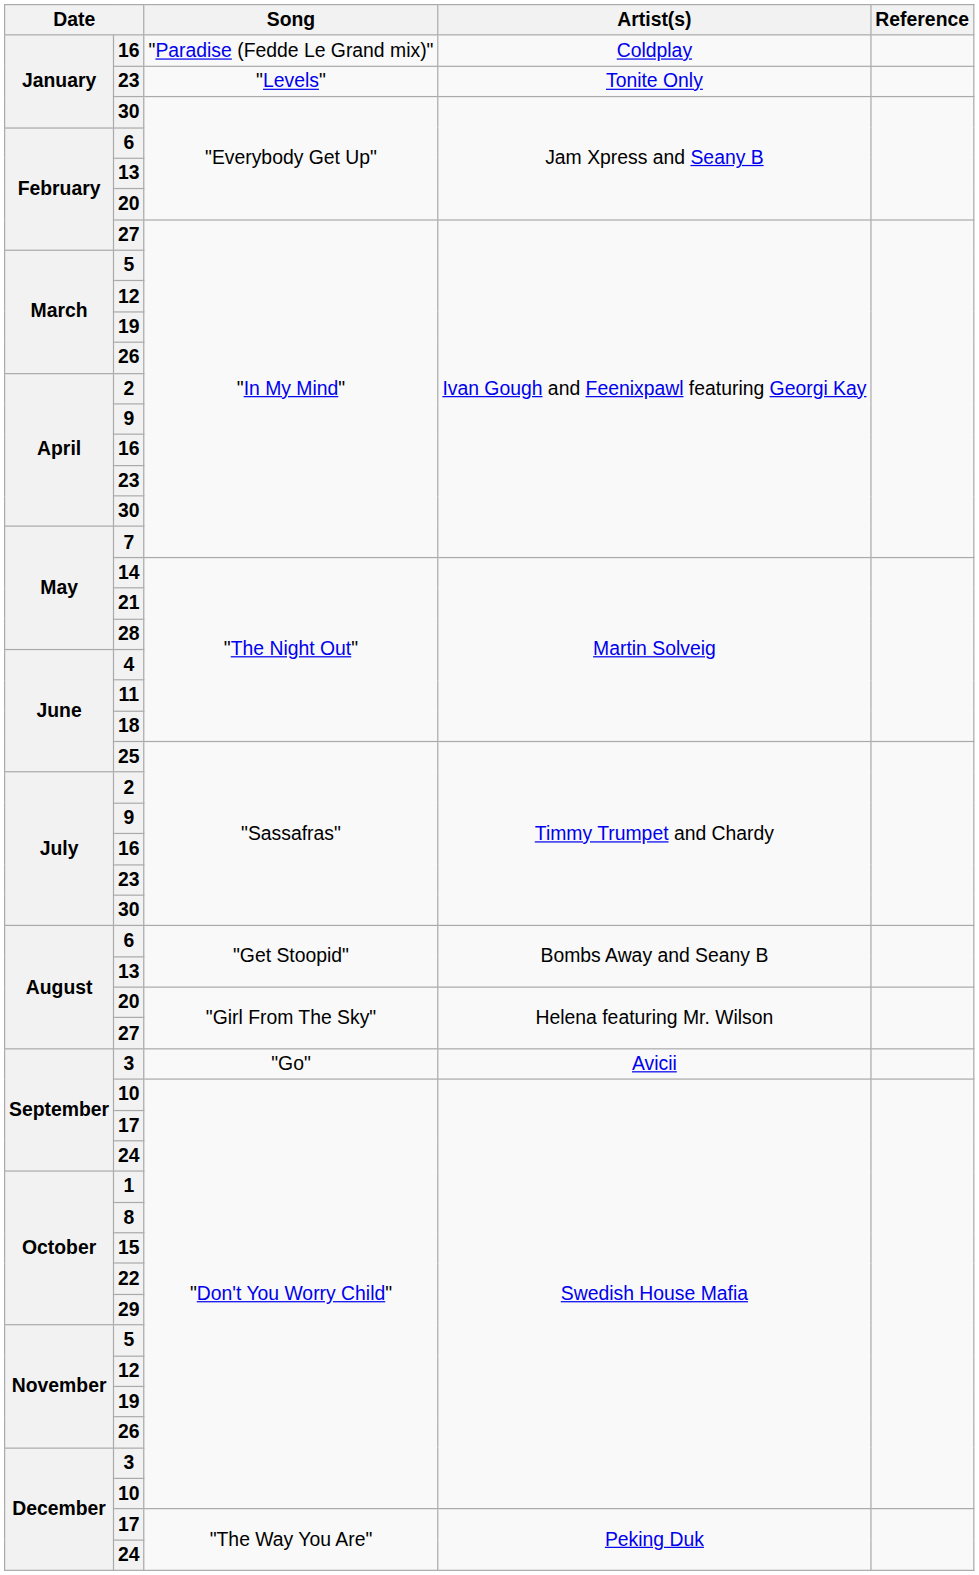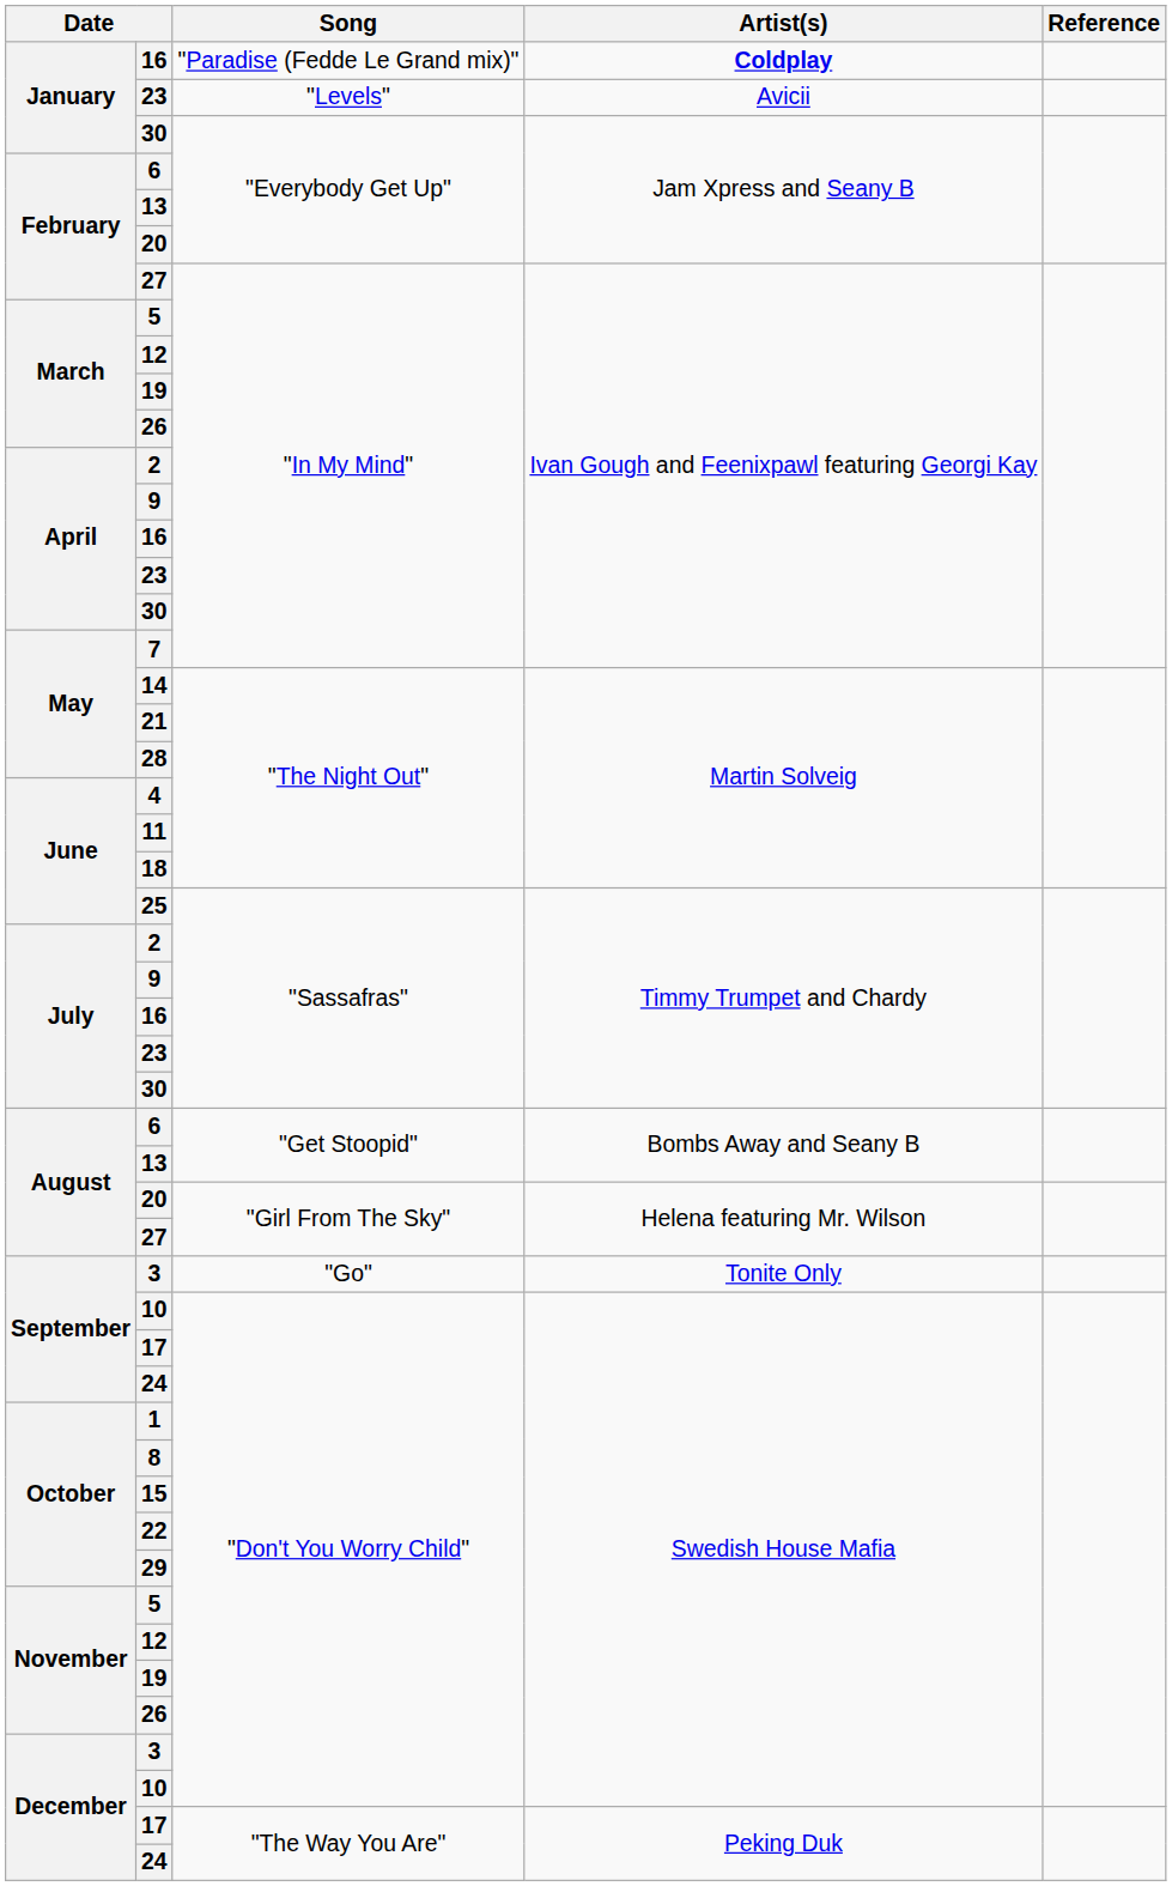16 / "Paradise (Fedde Le Grand mix)" | Artist(s): normal -> bold
23 / "Levels" | Artist(s): Tonite Only -> Avicii
3 / "Go" | Artist(s): Avicii -> Tonite Only
